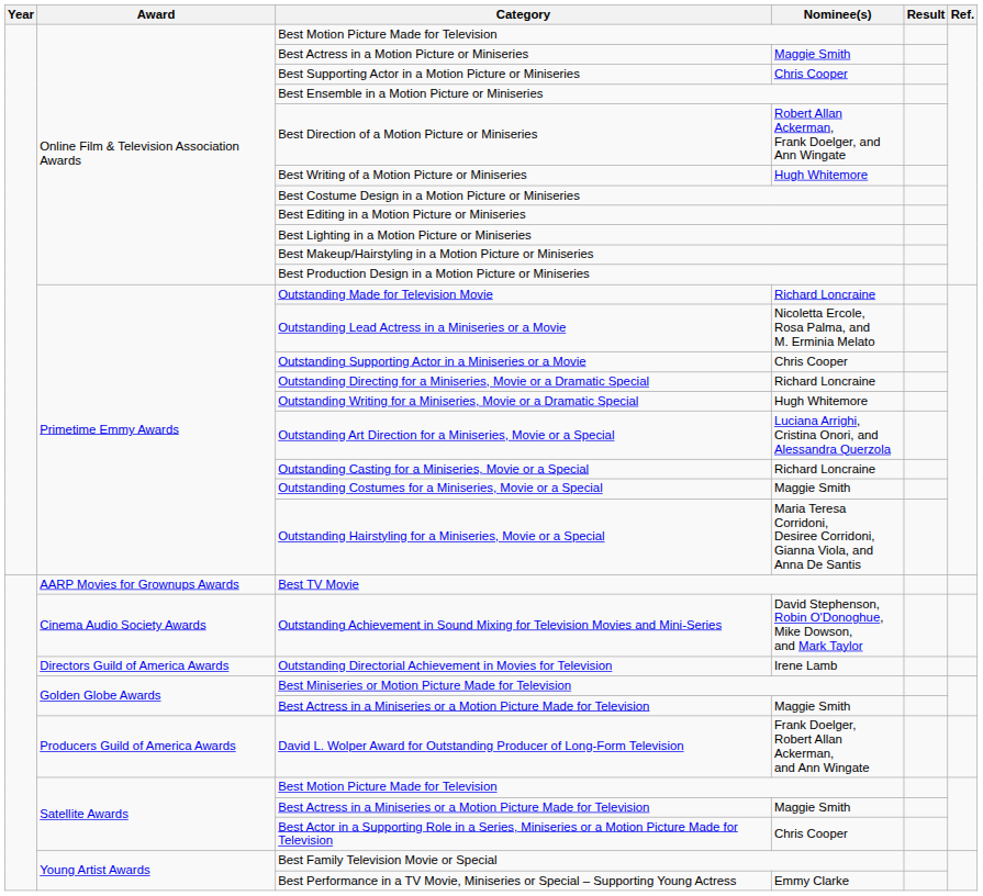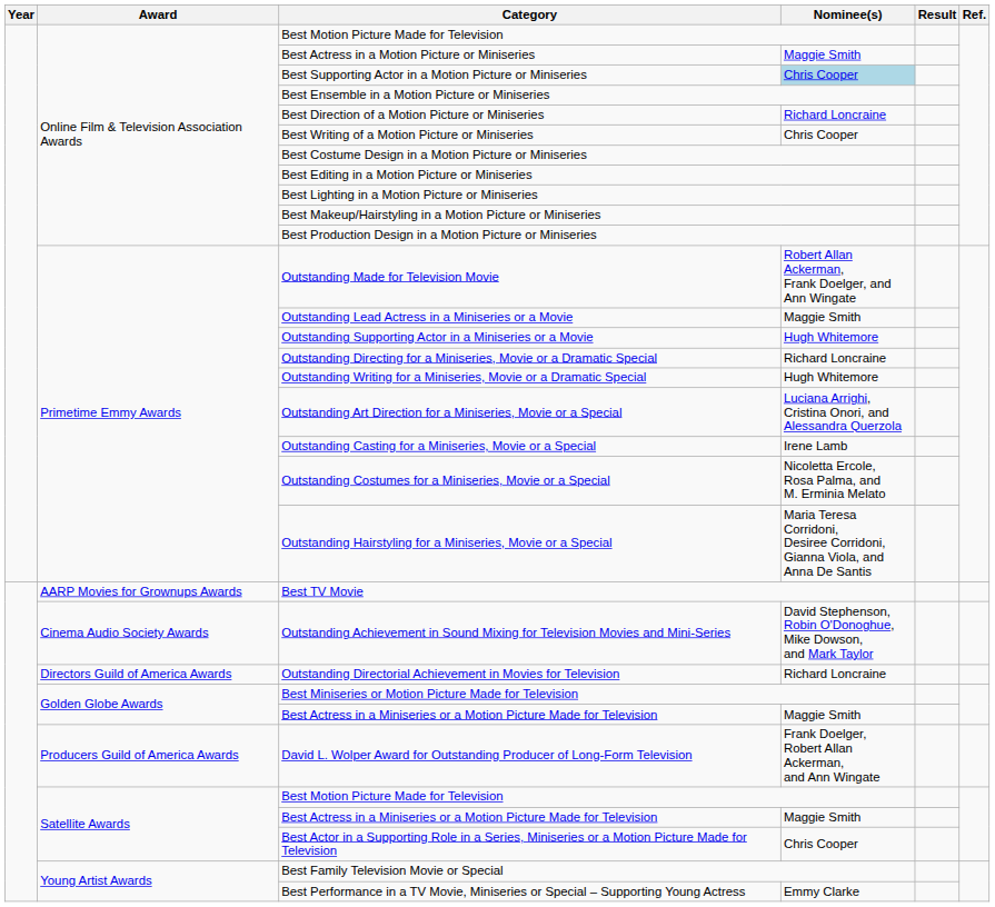Best Supporting Actor in a Motion Picture or Miniseries | Nominee(s): no background -> lightblue background
Best Direction of a Motion Picture or Miniseries | Nominee(s): Robert Allan Ackerman, Frank Doelger, and Ann Wingate -> Richard Loncraine
Best Writing of a Motion Picture or Miniseries | Nominee(s): Hugh Whitemore -> Chris Cooper
Outstanding Made for Television Movie | Nominee(s): Richard Loncraine -> Robert Allan Ackerman, Frank Doelger, and Ann Wingate
Outstanding Lead Actress in a Miniseries or a Movie | Nominee(s): Nicoletta Ercole, Rosa Palma, and M. Erminia Melato -> Maggie Smith
Outstanding Supporting Actor in a Miniseries or a Movie | Nominee(s): Chris Cooper -> Hugh Whitemore
Outstanding Casting for a Miniseries, Movie or a Special | Nominee(s): Richard Loncraine -> Irene Lamb
Outstanding Costumes for a Miniseries, Movie or a Special | Nominee(s): Maggie Smith -> Nicoletta Ercole, Rosa Palma, and M. Erminia Melato
Outstanding Directorial Achievement in Movies for Television | Nominee(s): Irene Lamb -> Richard Loncraine
